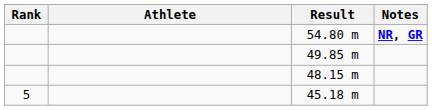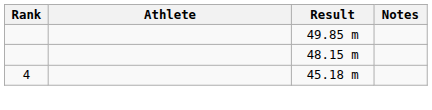- row: 54.80 m | NR, GR
45.18 m | Rank: 5 -> 4
